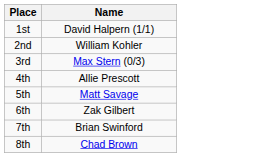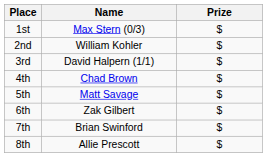+ column: Prize | $ | $ | $ | $ | $ | $ | $ | $
1st | Name: David Halpern (1/1) -> Max Stern (0/3)
3rd | Name: Max Stern (0/3) -> David Halpern (1/1)
4th | Name: Allie Prescott -> Chad Brown
8th | Name: Chad Brown -> Allie Prescott
